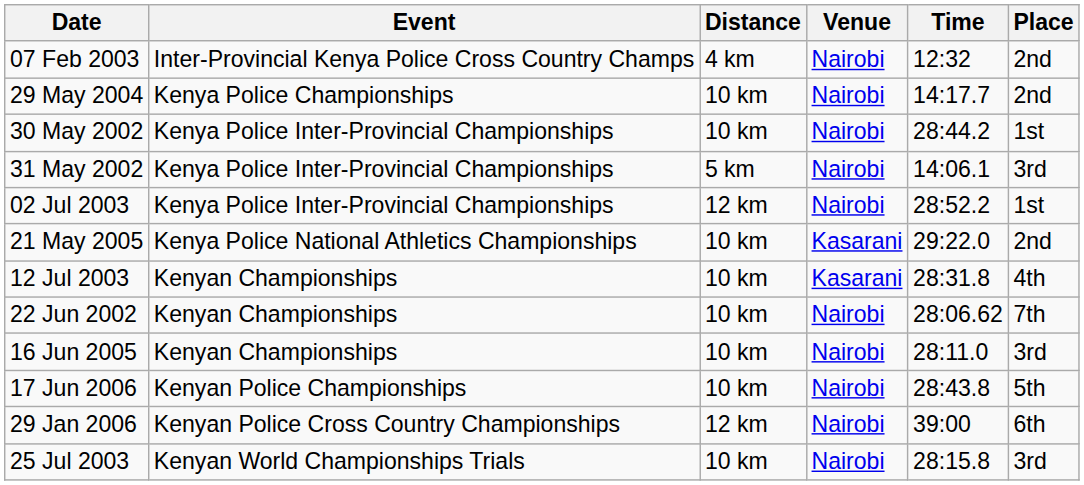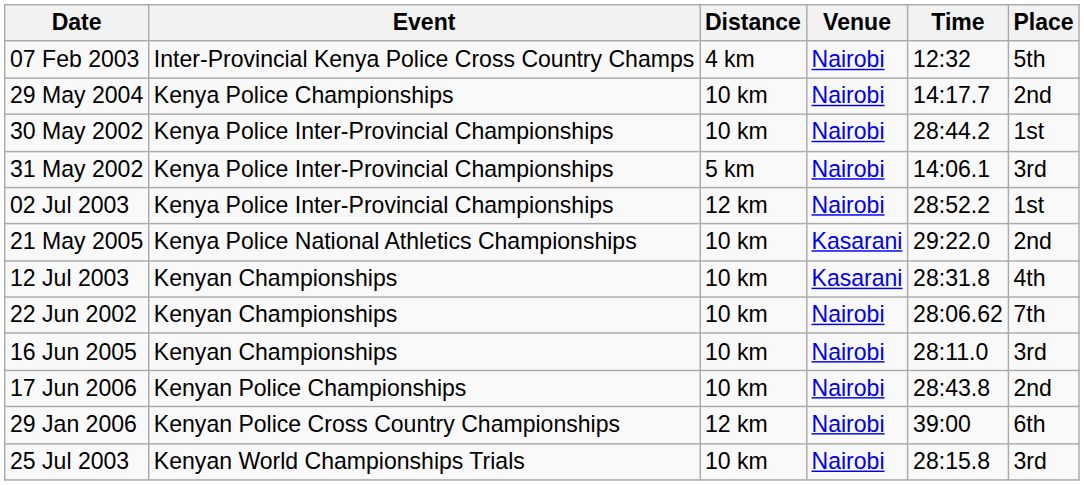07 Feb 2003 | Place: 2nd -> 5th
17 Jun 2006 | Place: 5th -> 2nd
